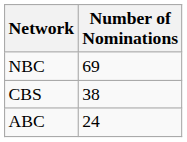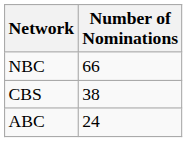NBC | Number of Nominations: 69 -> 66
